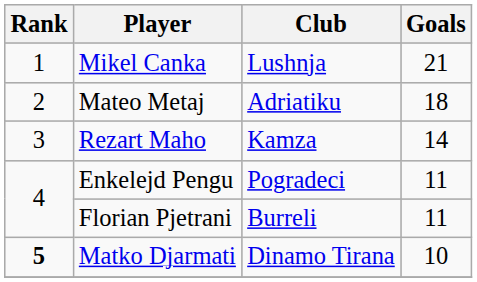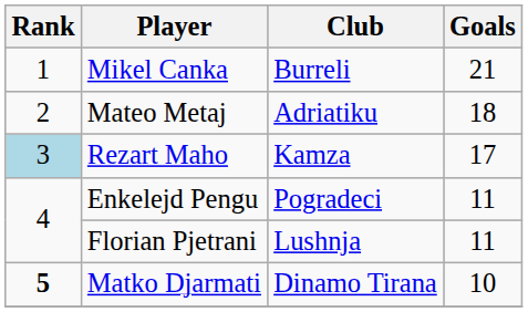Mikel Canka | Club: Lushnja -> Burreli
Rezart Maho | Rank: no background -> lightblue background
Rezart Maho | Goals: 14 -> 17
Florian Pjetrani | Club: Burreli -> Lushnja
